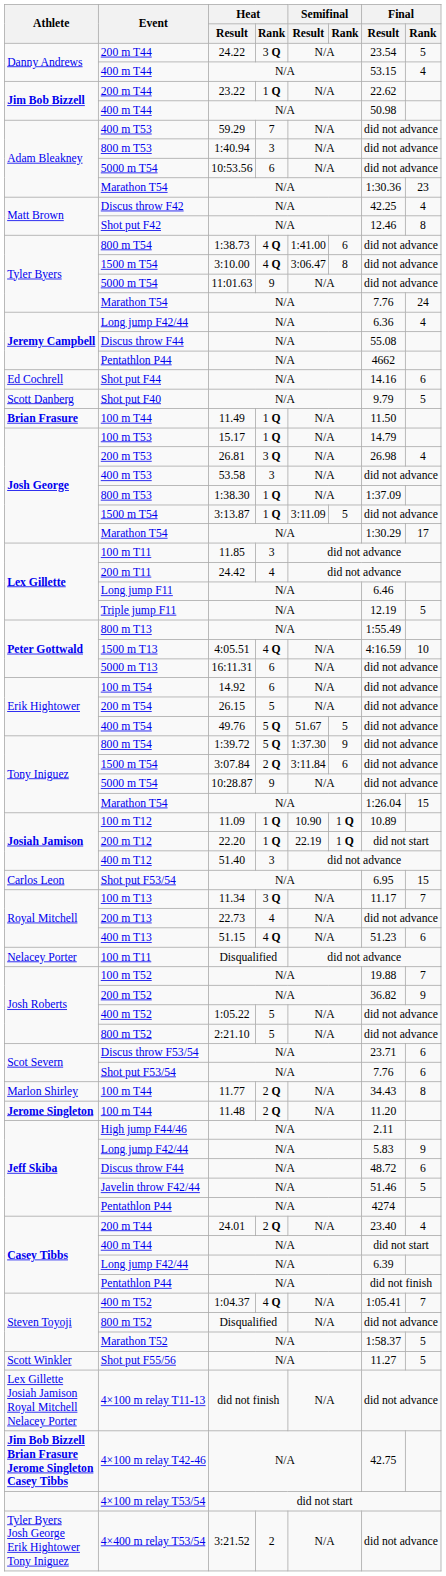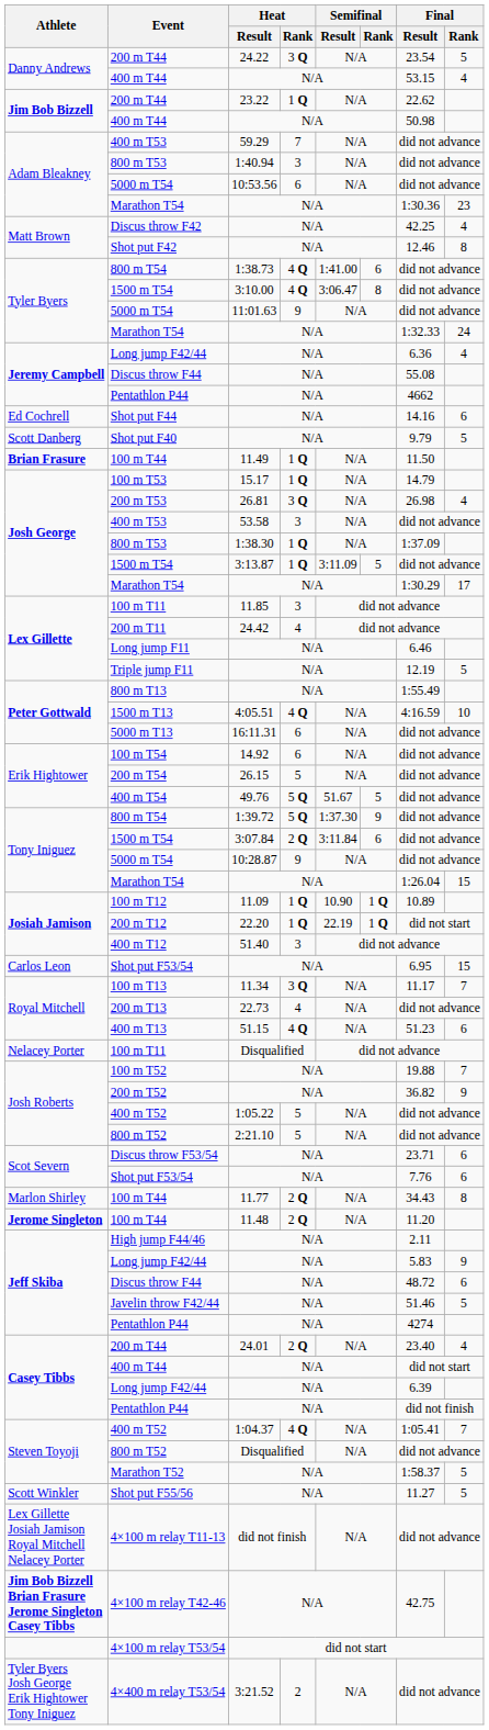Tyler Byers / Marathon T54 | Final / Result: 7.76 -> 1:32.33
